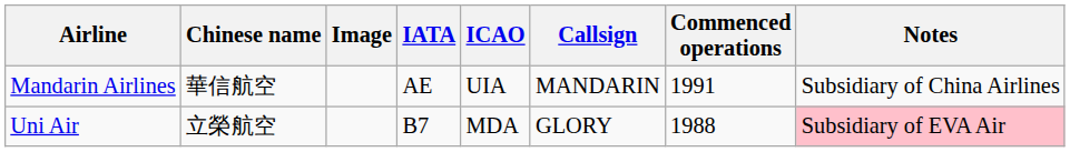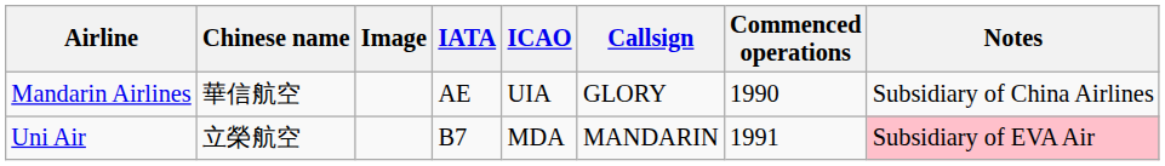Mandarin Airlines | Callsign: MANDARIN -> GLORY
Mandarin Airlines | Commenced operations: 1991 -> 1990
Uni Air | Callsign: GLORY -> MANDARIN
Uni Air | Commenced operations: 1988 -> 1991
